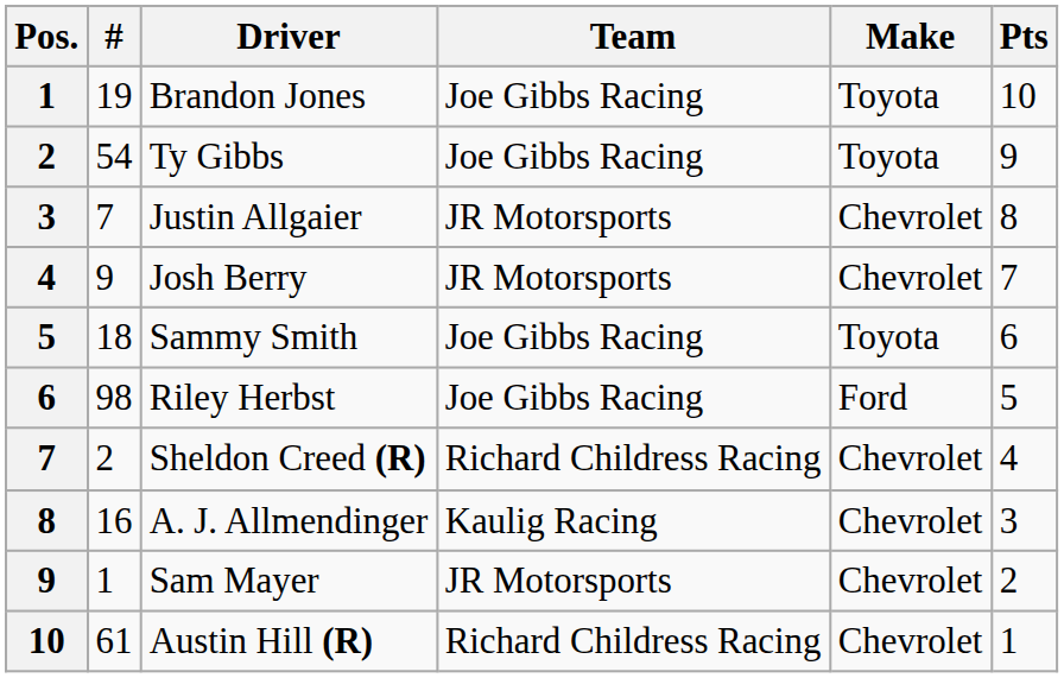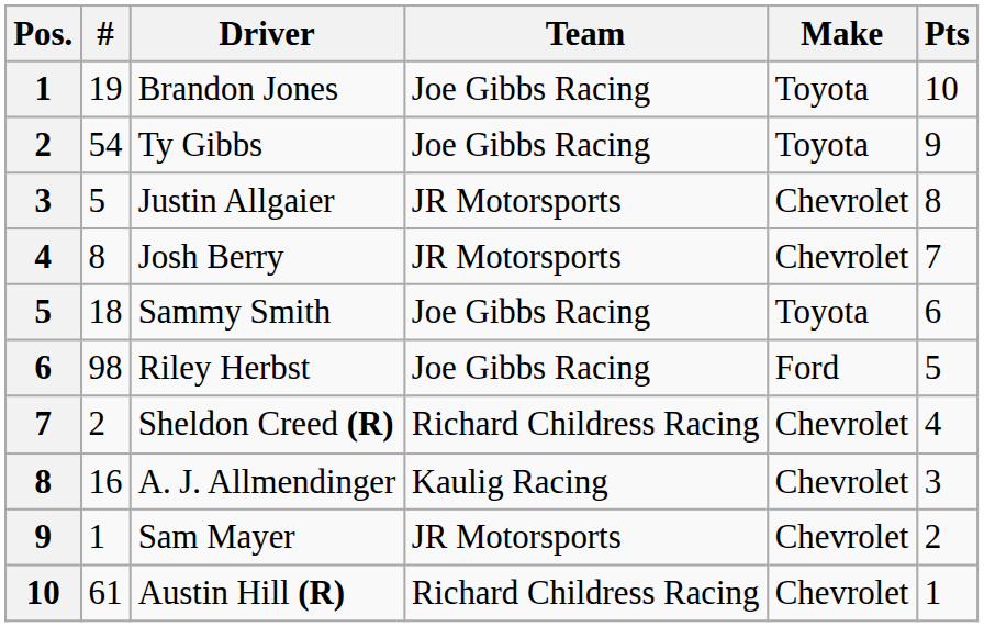Justin Allgaier | #: 7 -> 5
Josh Berry | #: 9 -> 8
